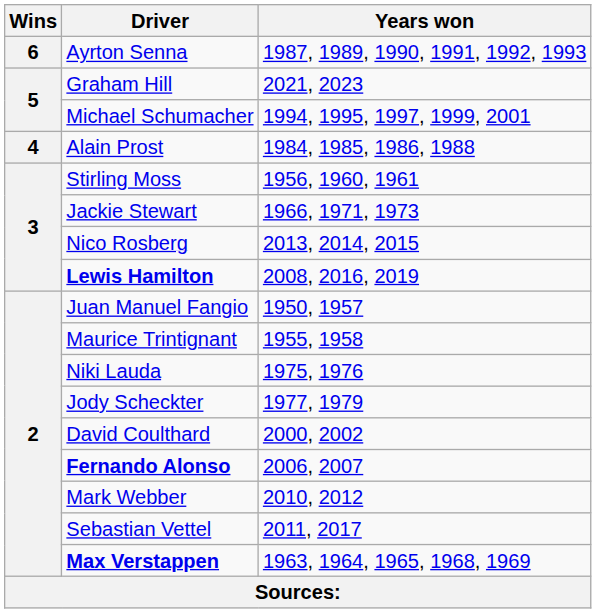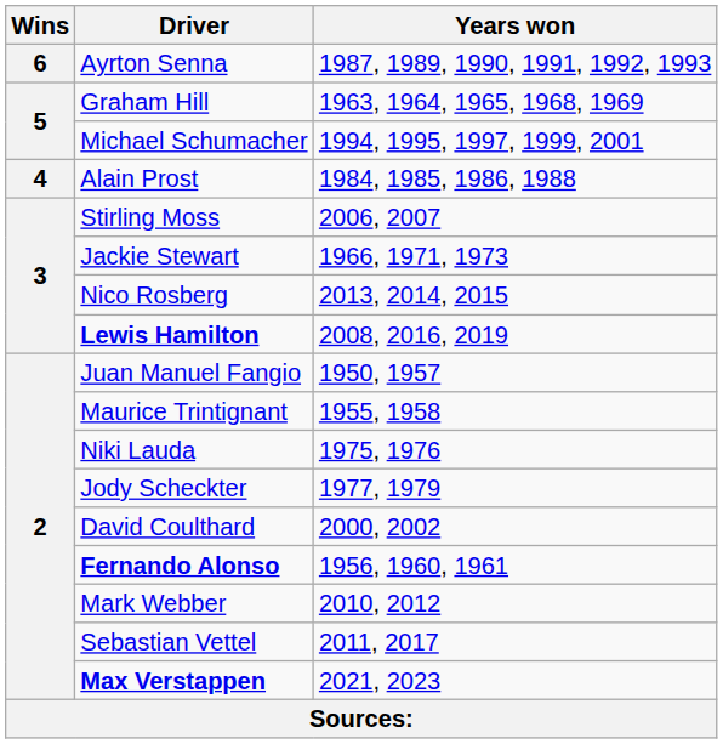Graham Hill | Years won: 2021, 2023 -> 1963, 1964, 1965, 1968, 1969
Stirling Moss | Years won: 1956, 1960, 1961 -> 2006, 2007
Fernando Alonso | Years won: 2006, 2007 -> 1956, 1960, 1961
Max Verstappen | Years won: 1963, 1964, 1965, 1968, 1969 -> 2021, 2023
